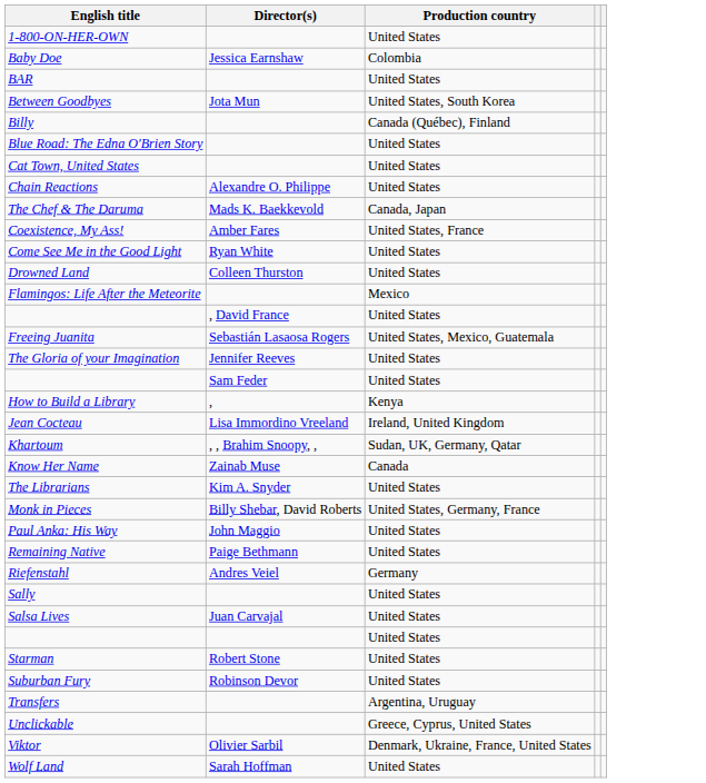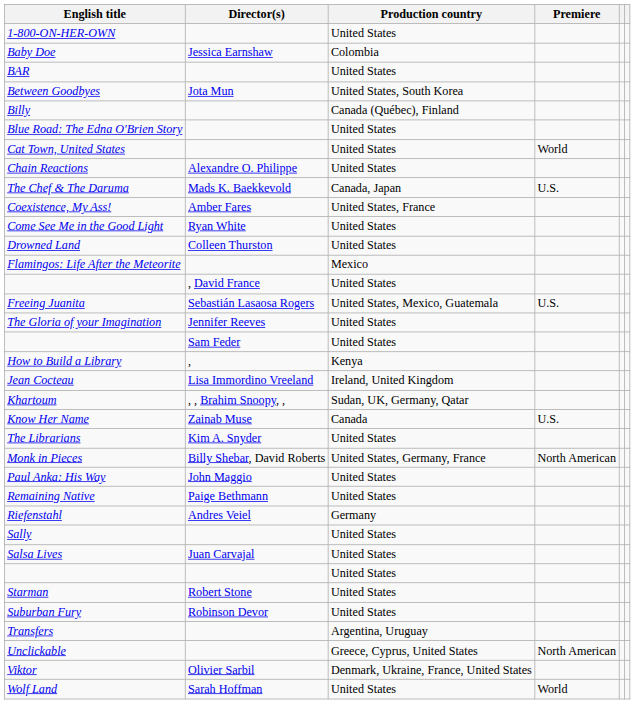+ column: Premiere | World | U.S. | U.S. | U.S. | North American | North American | World
